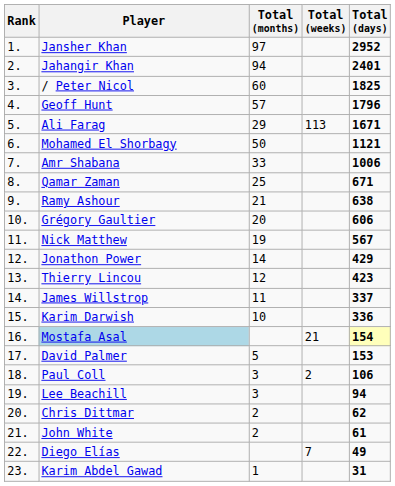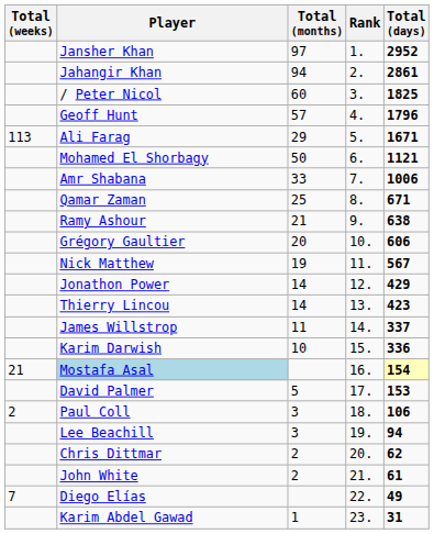columns swapped: Rank <-> Total (weeks)
Jahangir Khan | Total (days): 2401 -> 2861
Thierry Lincou | Total (months): 12 -> 14
